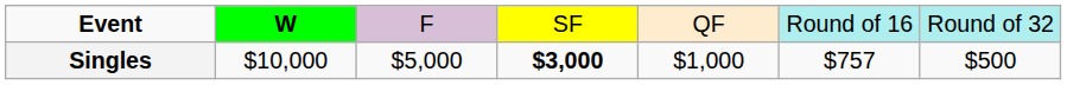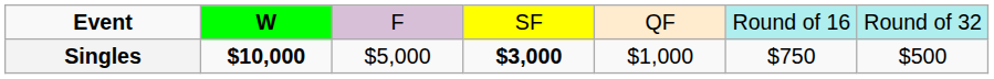Singles | column 2: normal -> bold
Singles | column 6: $757 -> $750
